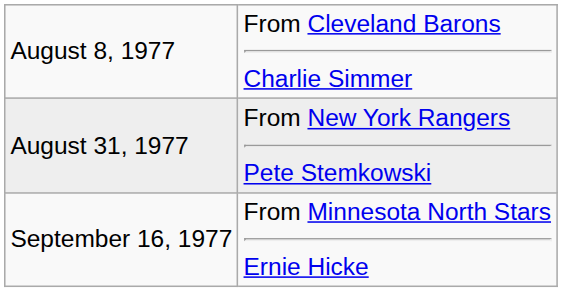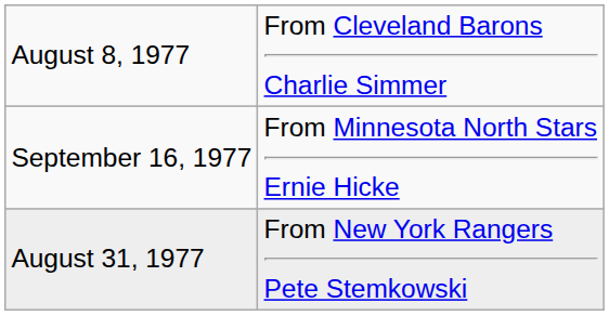rows swapped: August 31, 1977 <-> September 16, 1977
